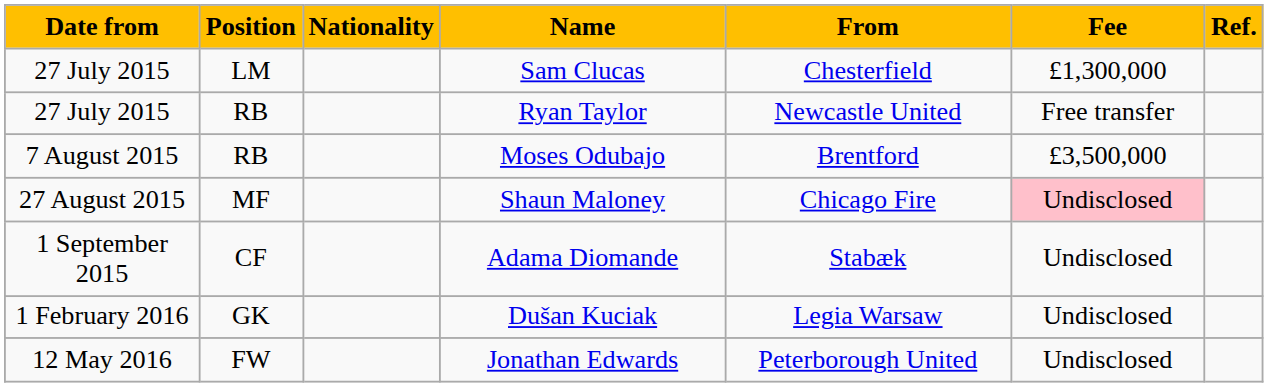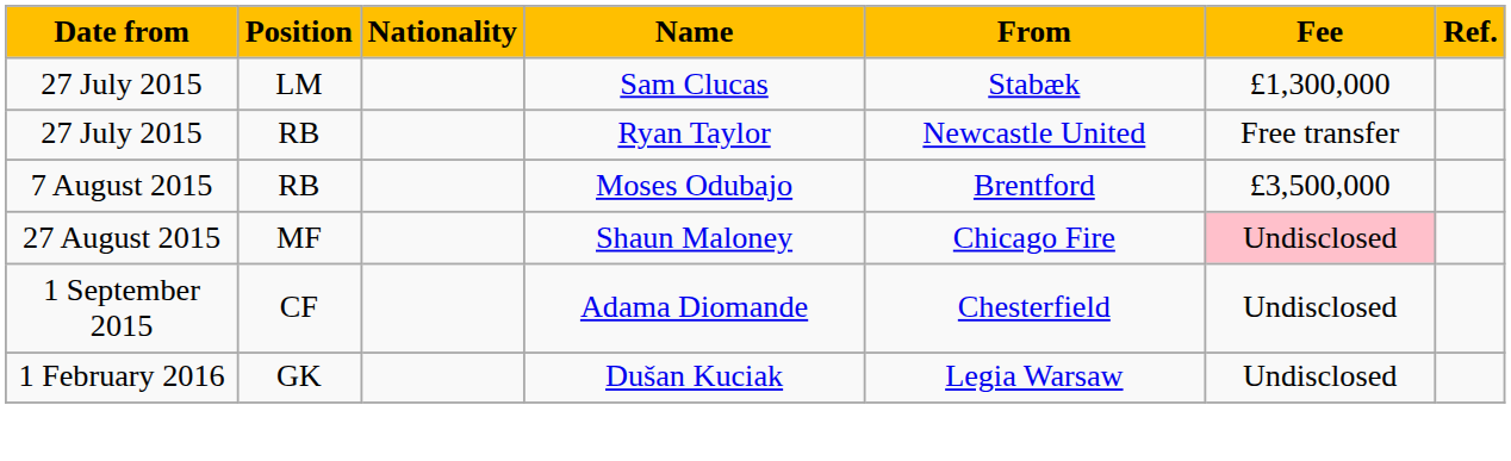Sam Clucas | From: Chesterfield -> Stabæk
Adama Diomande | From: Stabæk -> Chesterfield
- row: 12 May 2016 | FW | Jonathan Edwards | Peterborough United | Undisclosed
